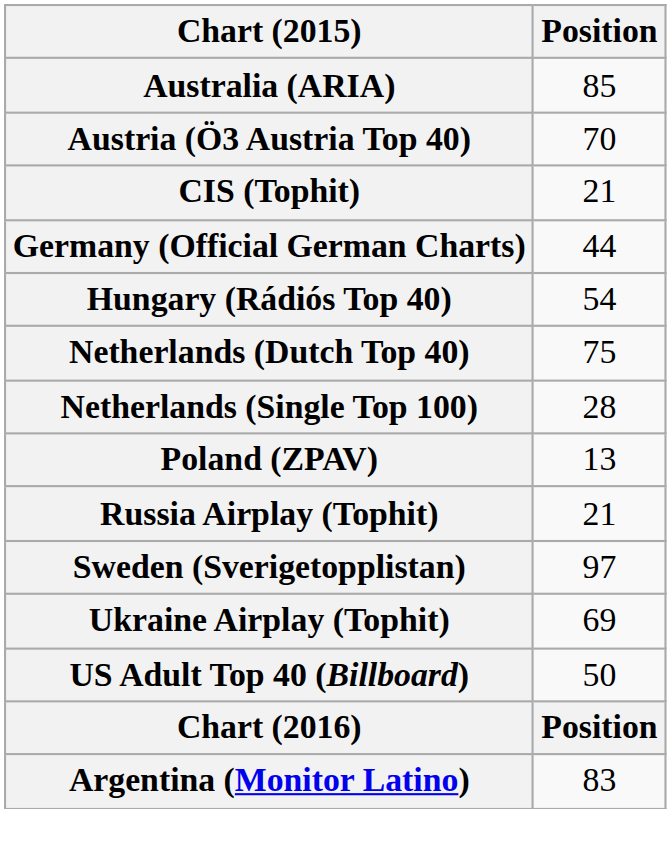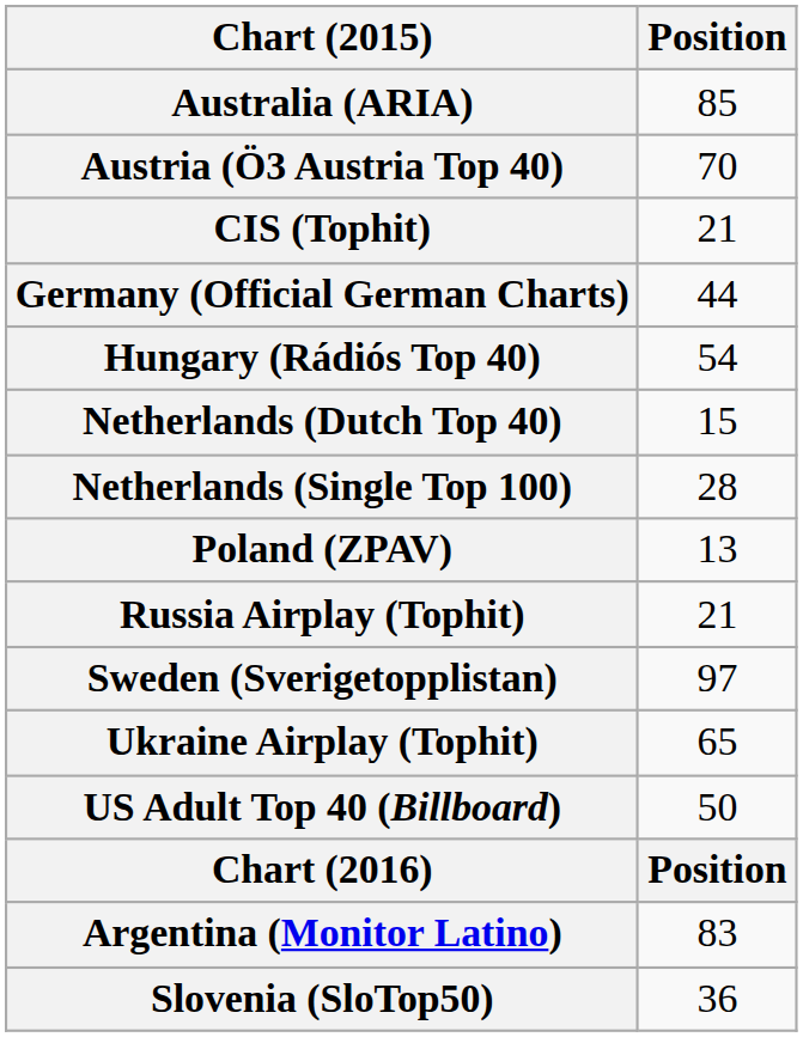Netherlands (Dutch Top 40) | Position: 75 -> 15
Ukraine Airplay (Tophit) | Position: 69 -> 65
+ row: Slovenia (SloTop50) | 36
